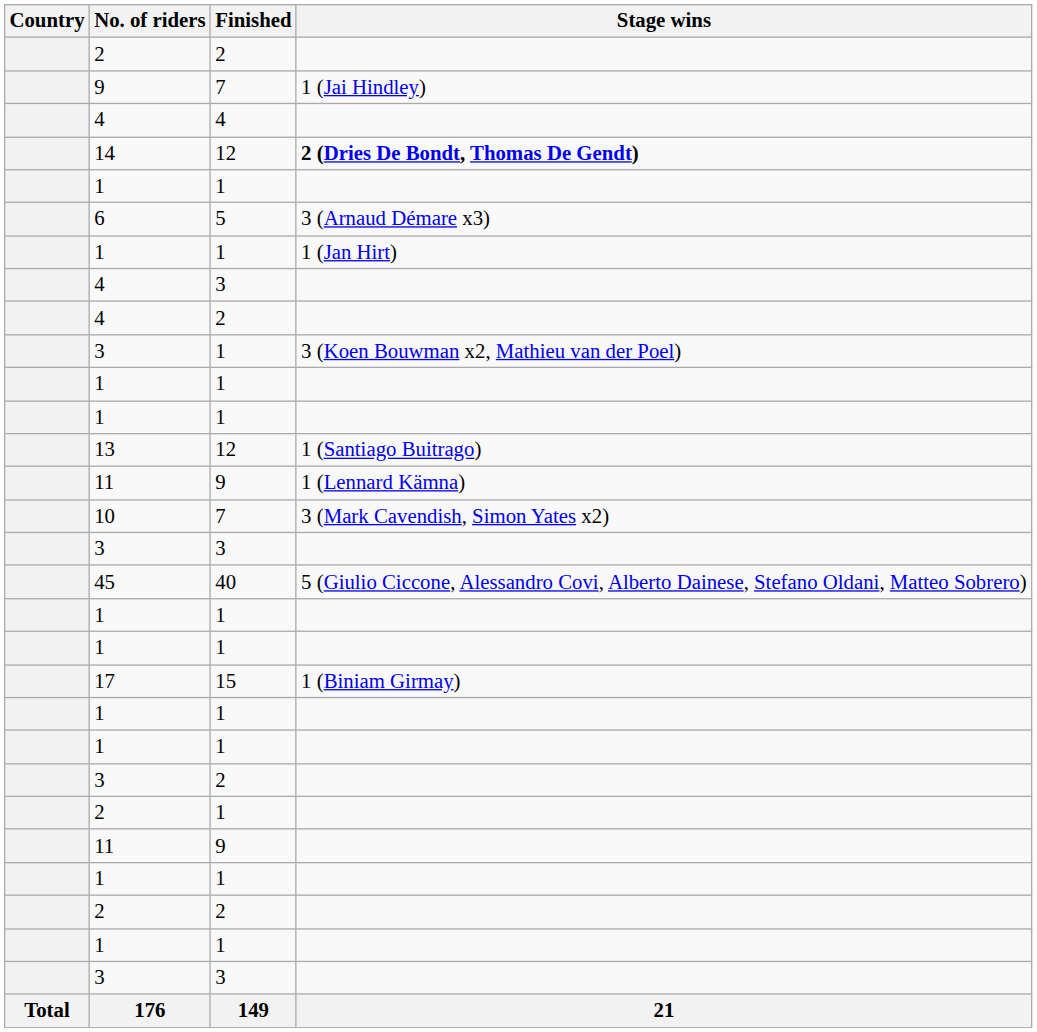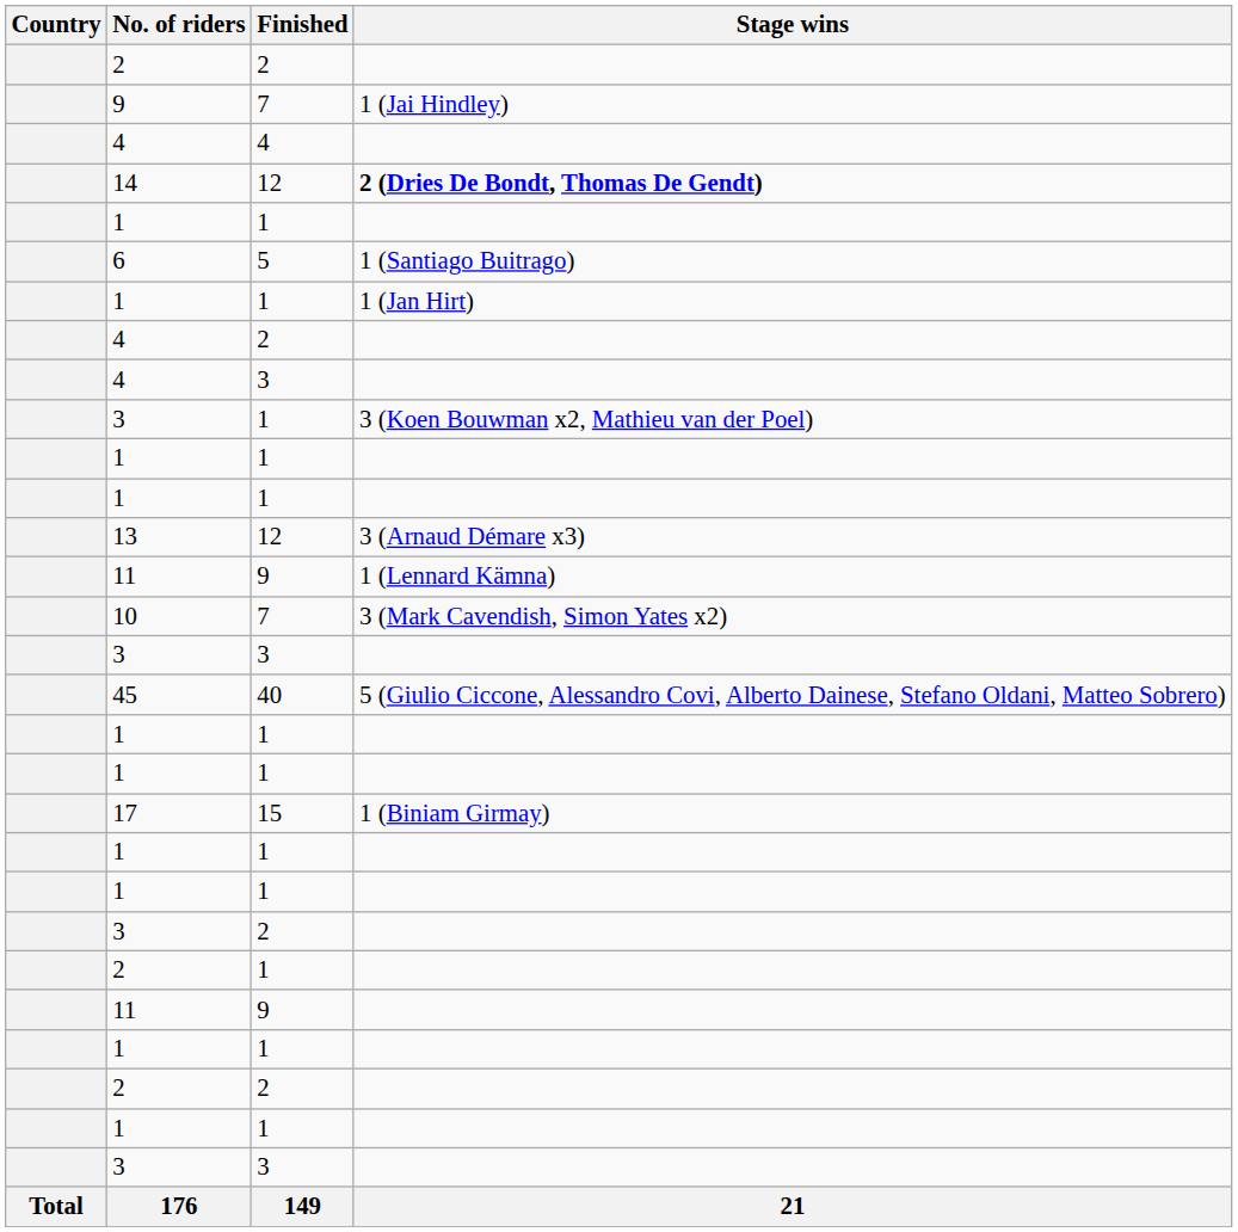6 | Stage wins: 3 (Arnaud Démare x3) -> 1 (Santiago Buitrago)
rows swapped: 4 / 3 <-> 4 / 2
13 | Stage wins: 1 (Santiago Buitrago) -> 3 (Arnaud Démare x3)
